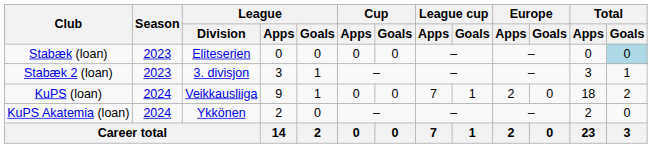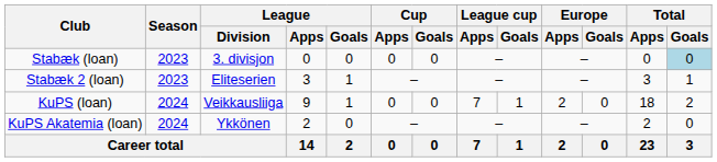Stabæk (loan) | League / Division: Eliteserien -> 3. divisjon
Stabæk 2 (loan) | League / Division: 3. divisjon -> Eliteserien
